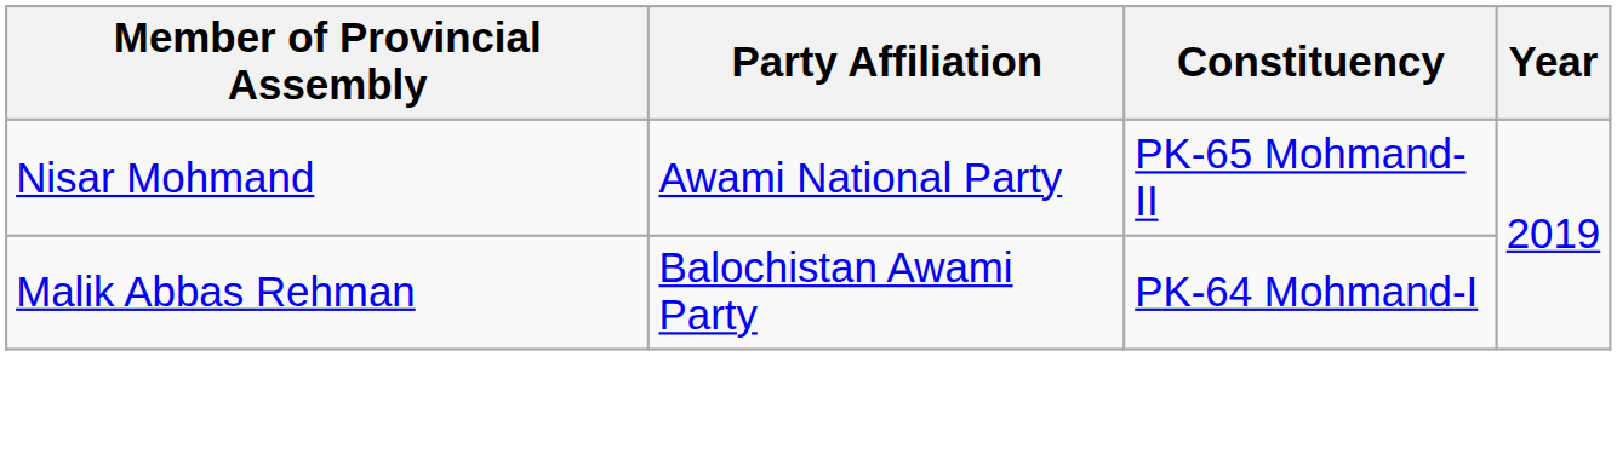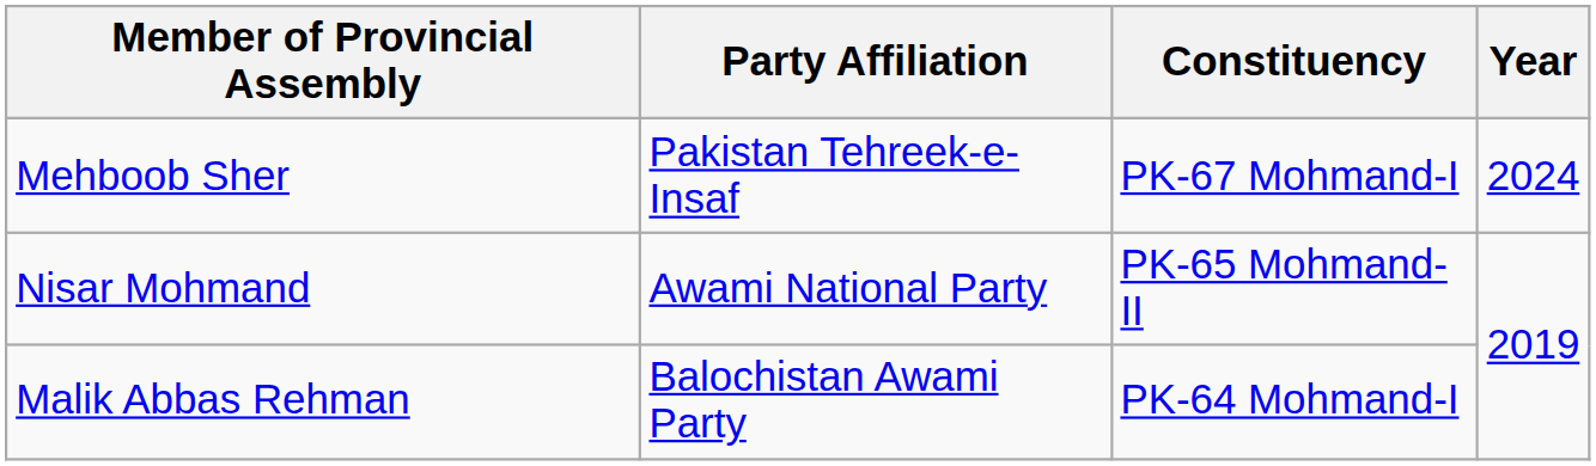+ row: Mehboob Sher | Pakistan Tehreek-e-Insaf | PK-67 Mohmand-I | 2024
